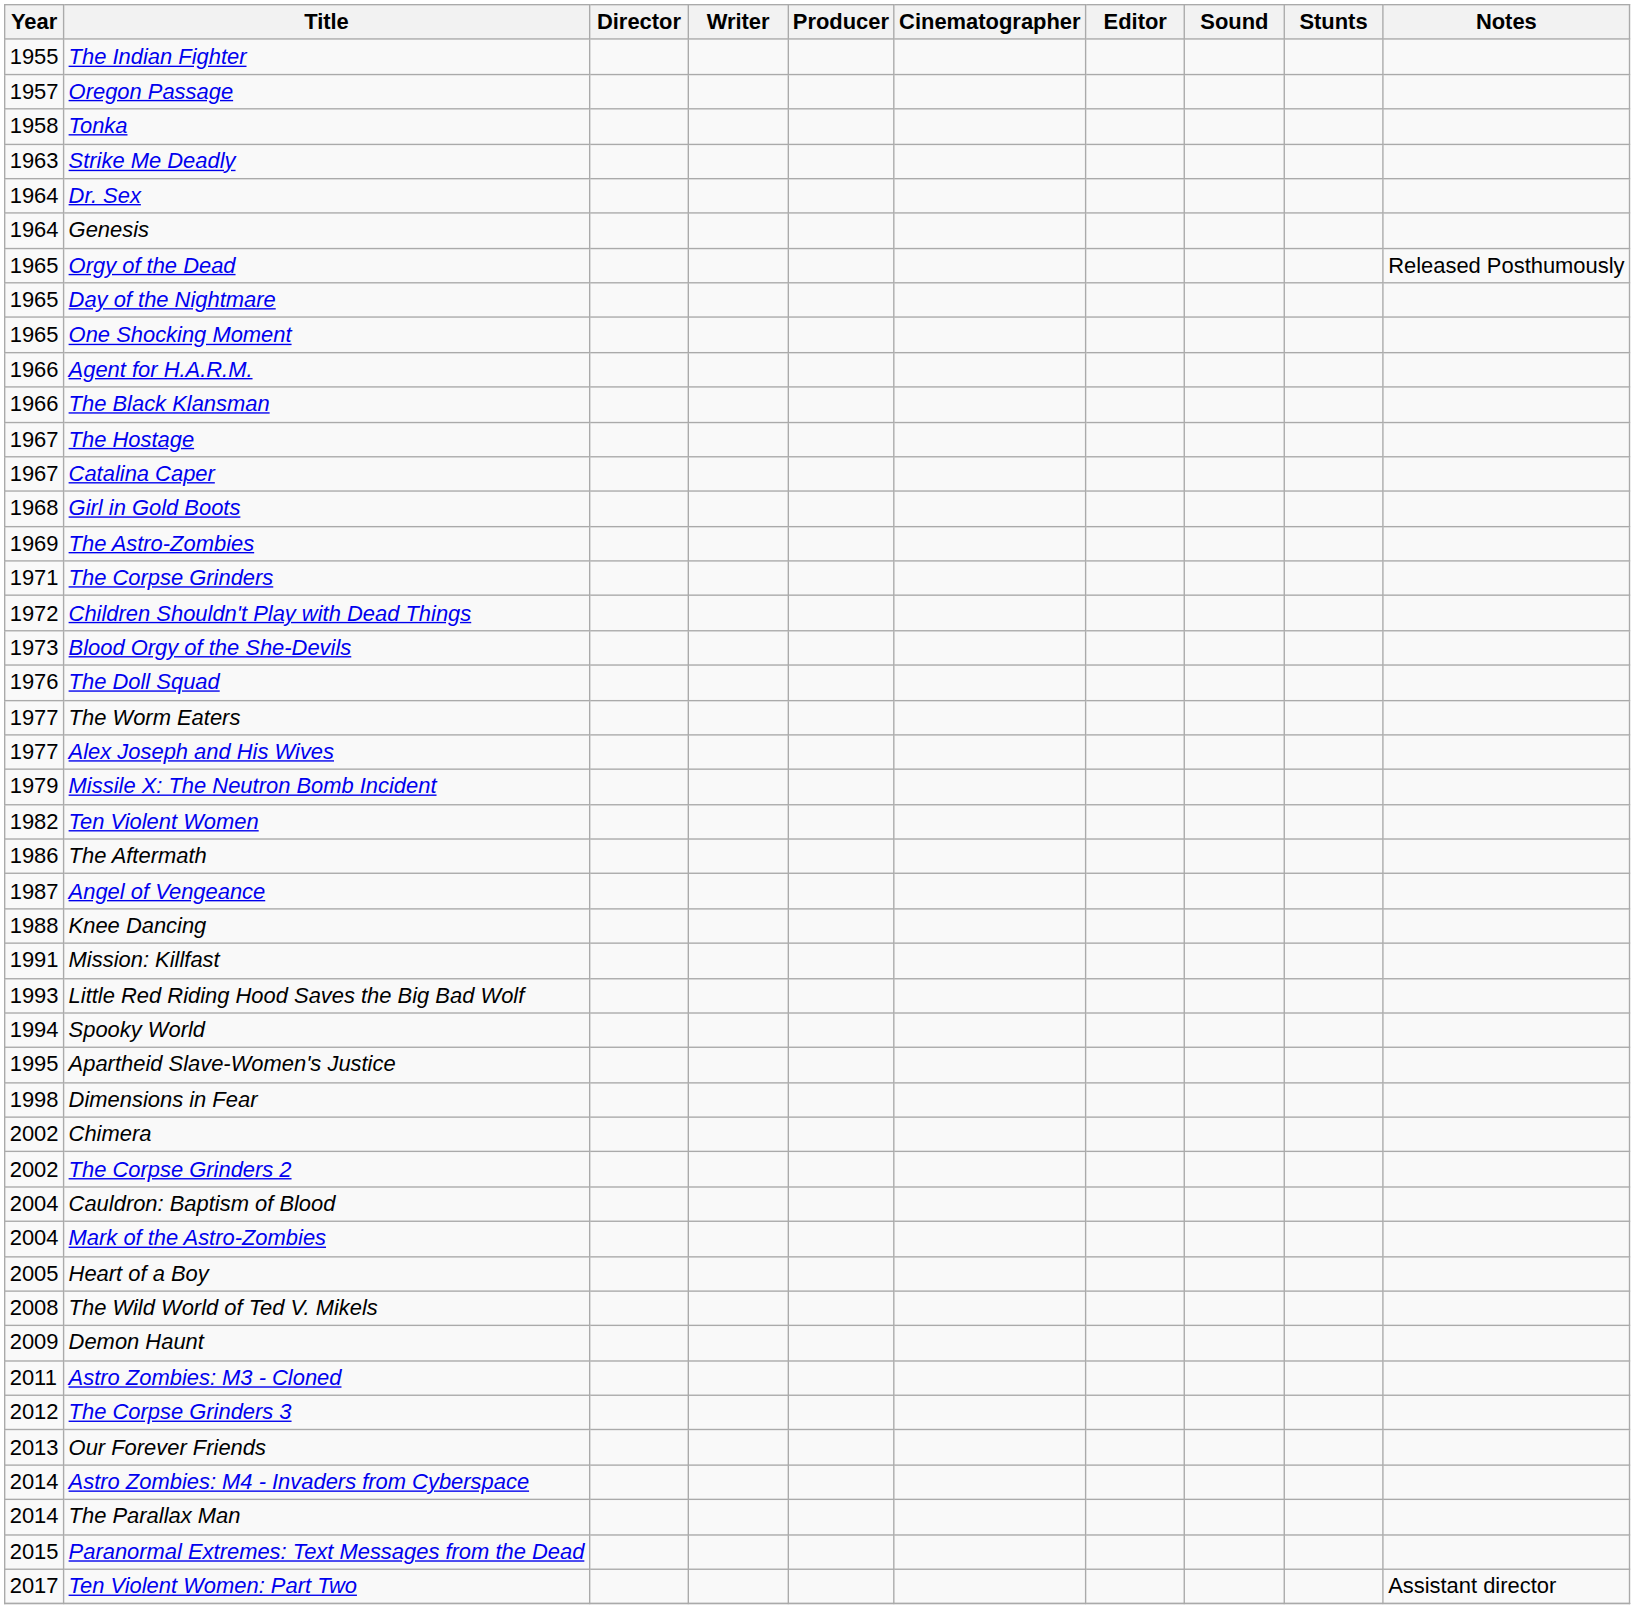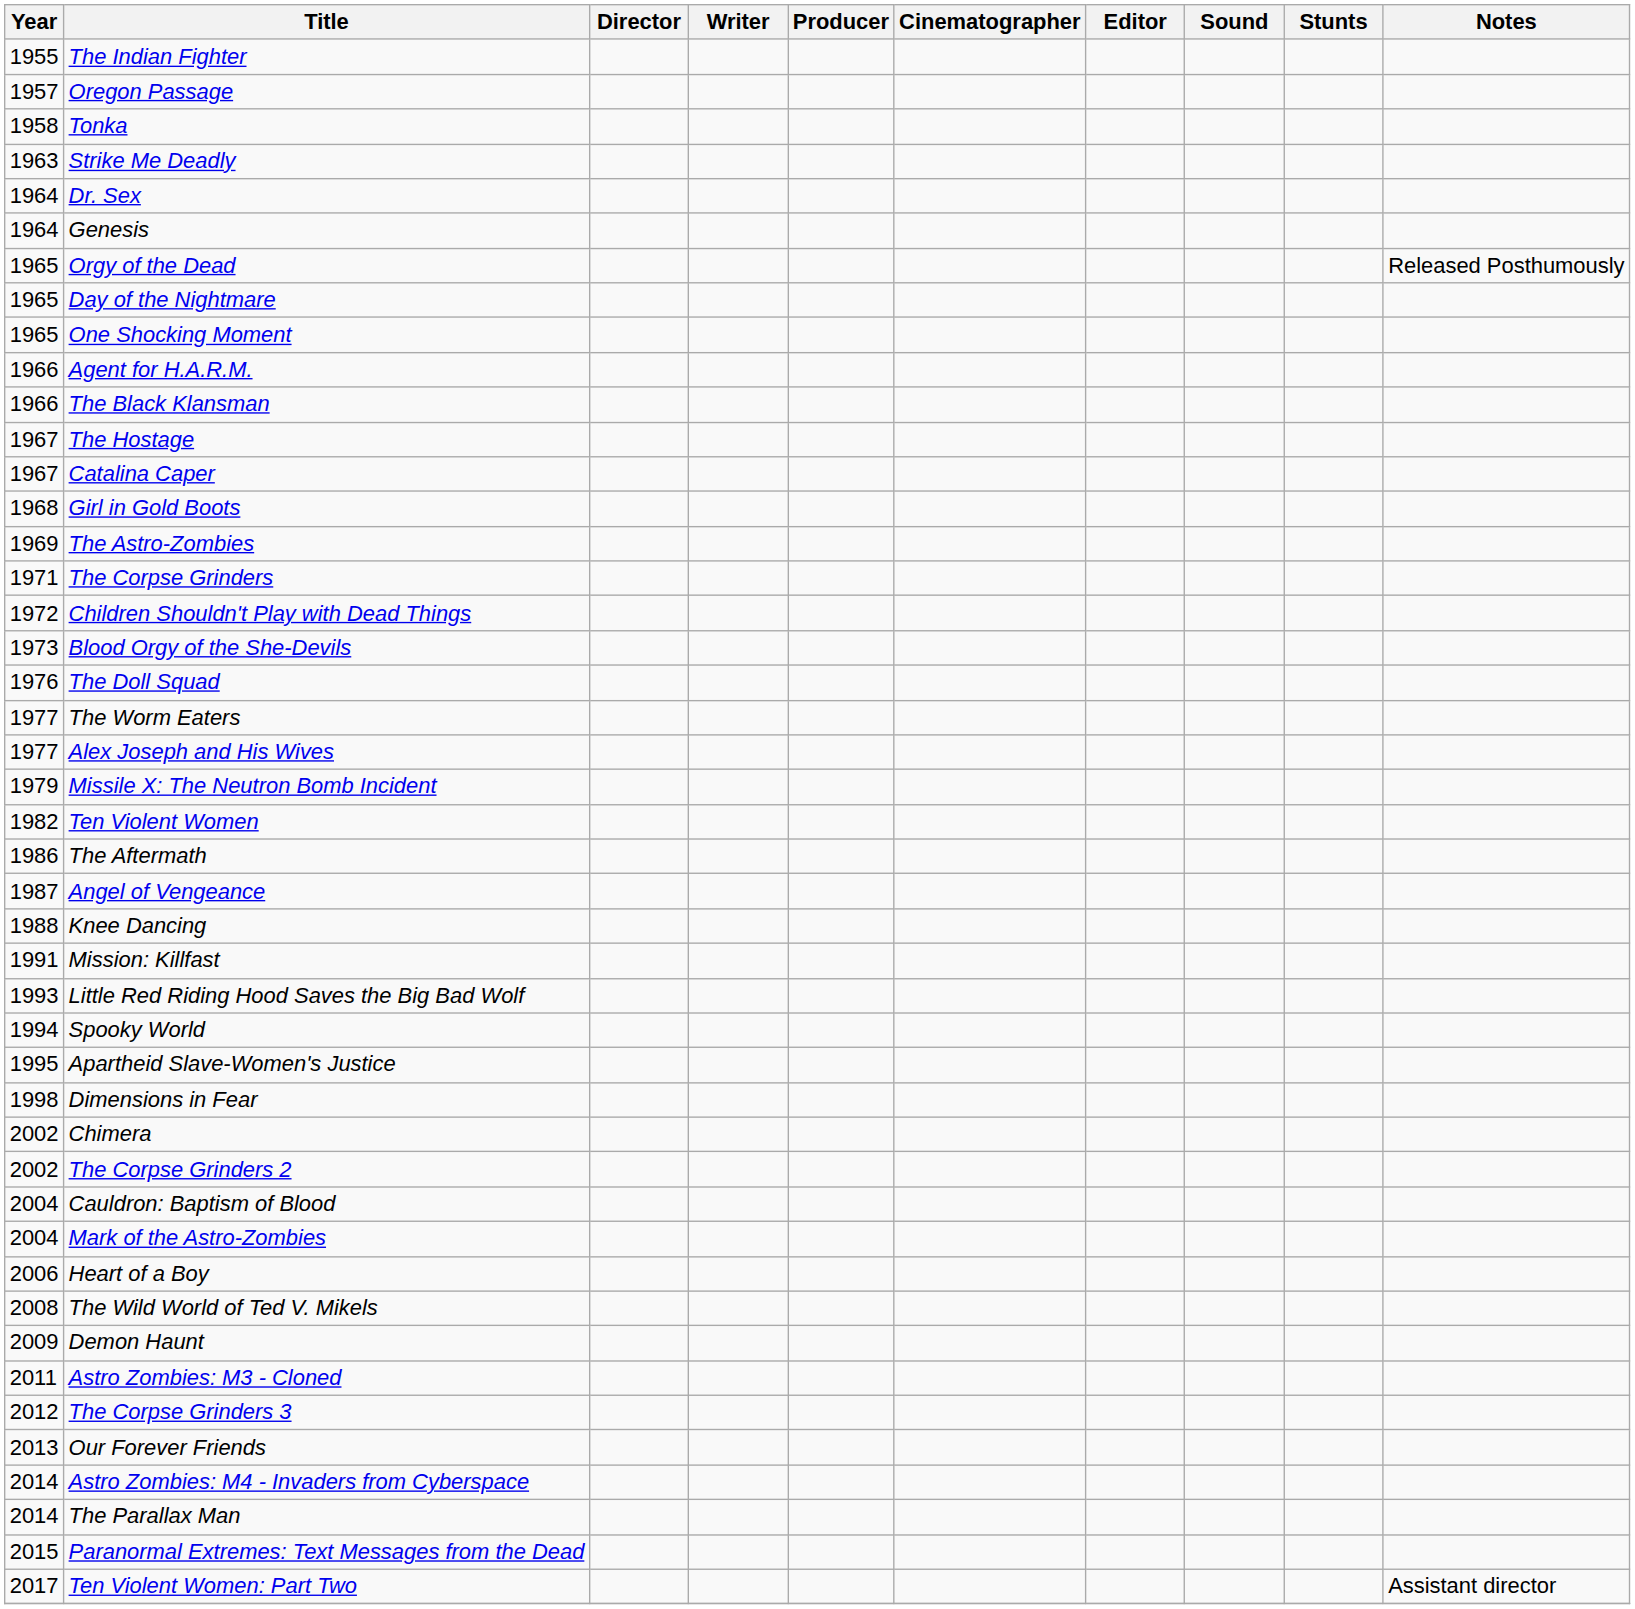Heart of a Boy | Year: 2005 -> 2006
